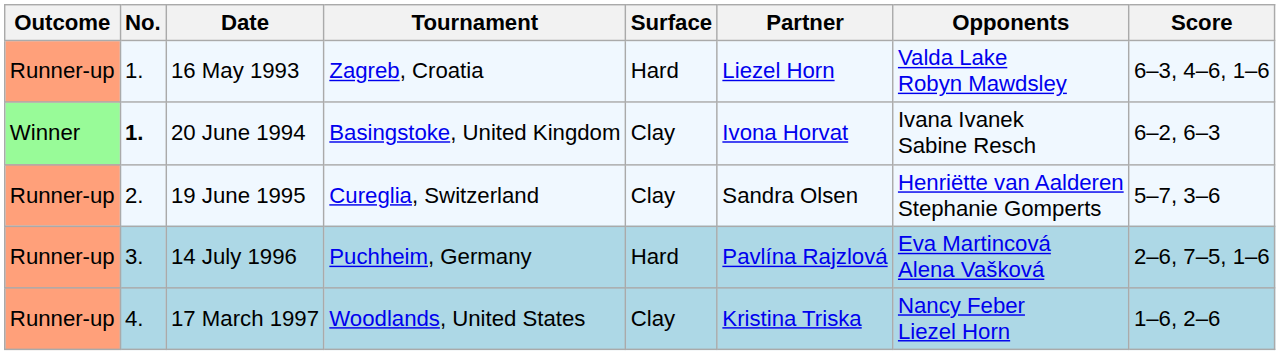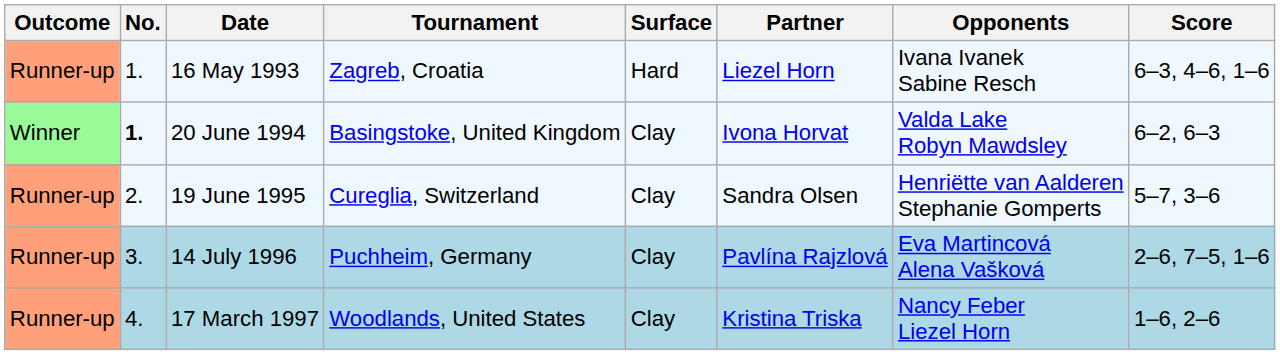16 May 1993 | Opponents: Valda Lake Robyn Mawdsley -> Ivana Ivanek Sabine Resch
20 June 1994 | Opponents: Ivana Ivanek Sabine Resch -> Valda Lake Robyn Mawdsley
14 July 1996 | Surface: Hard -> Clay
